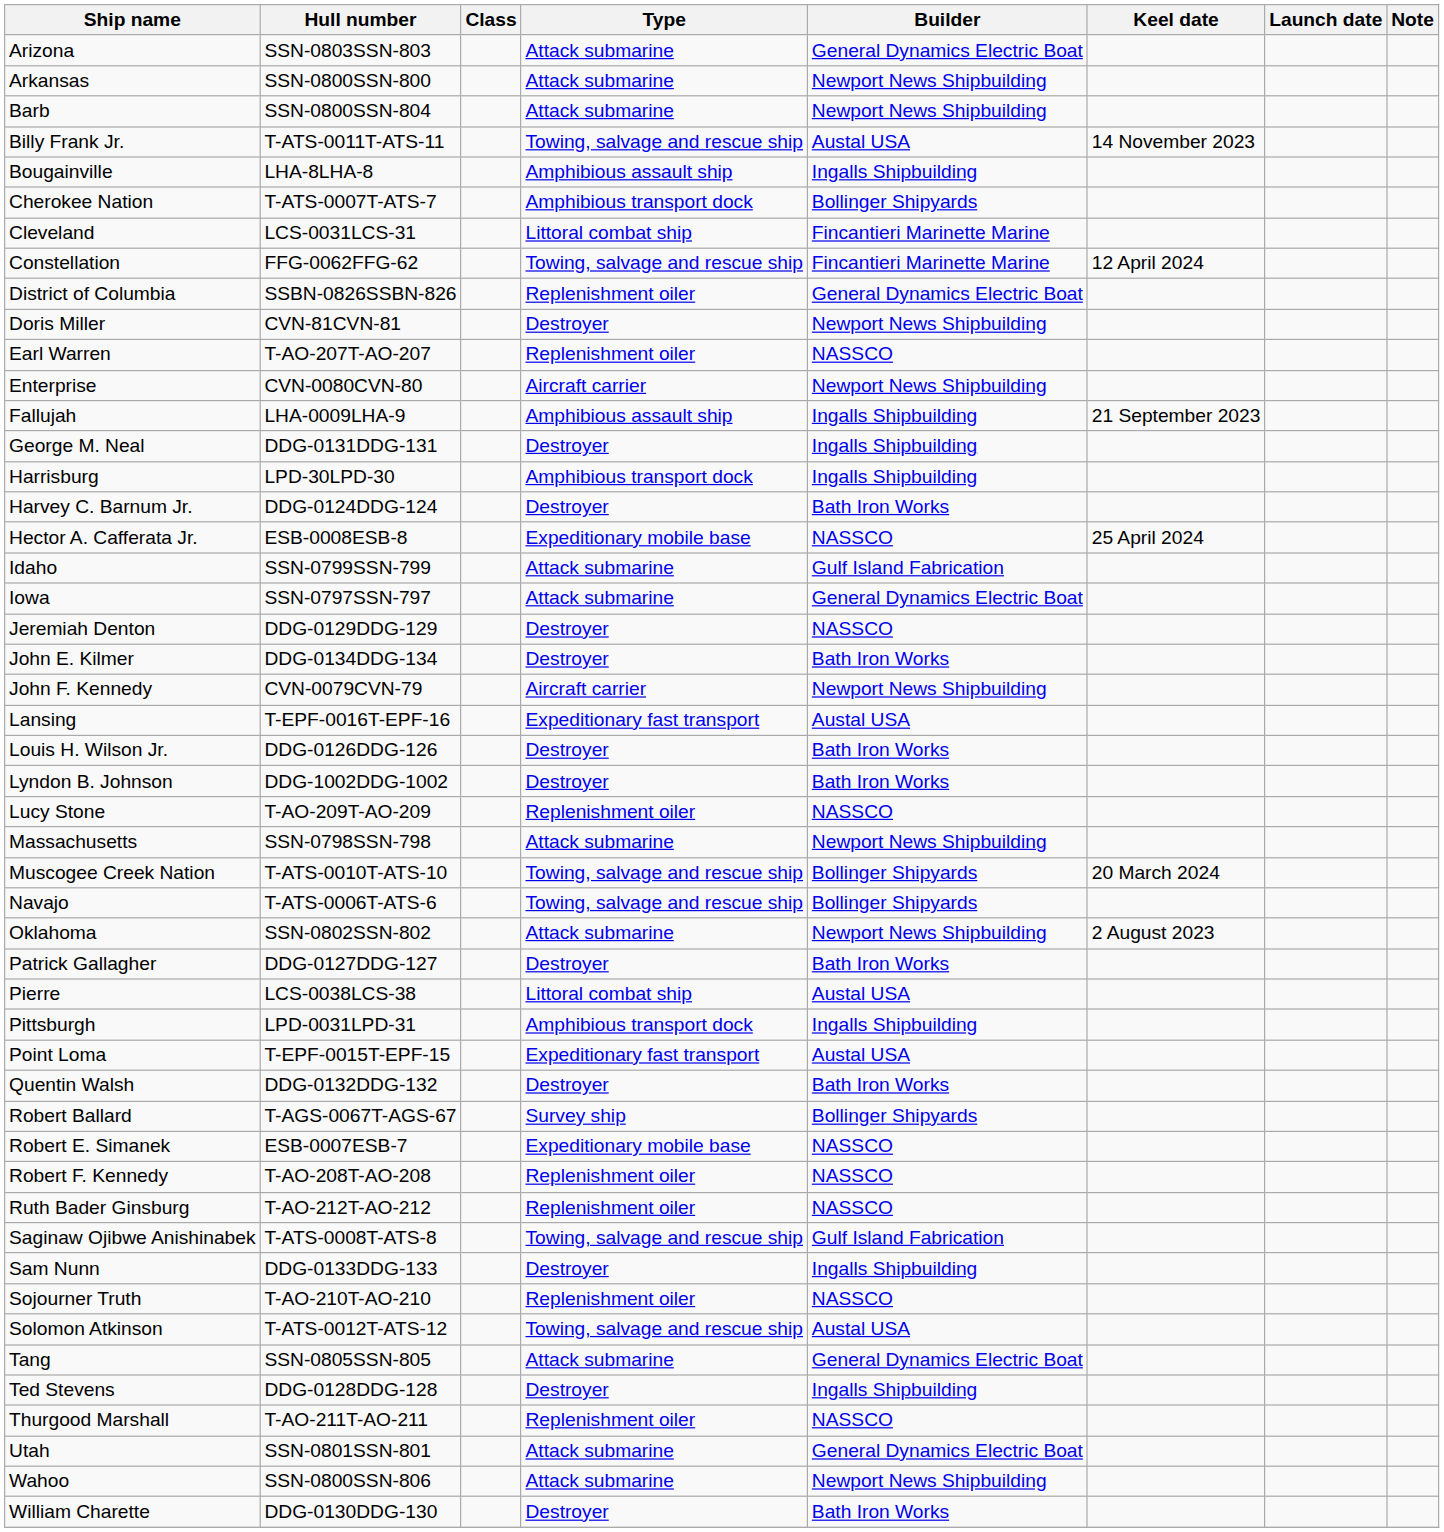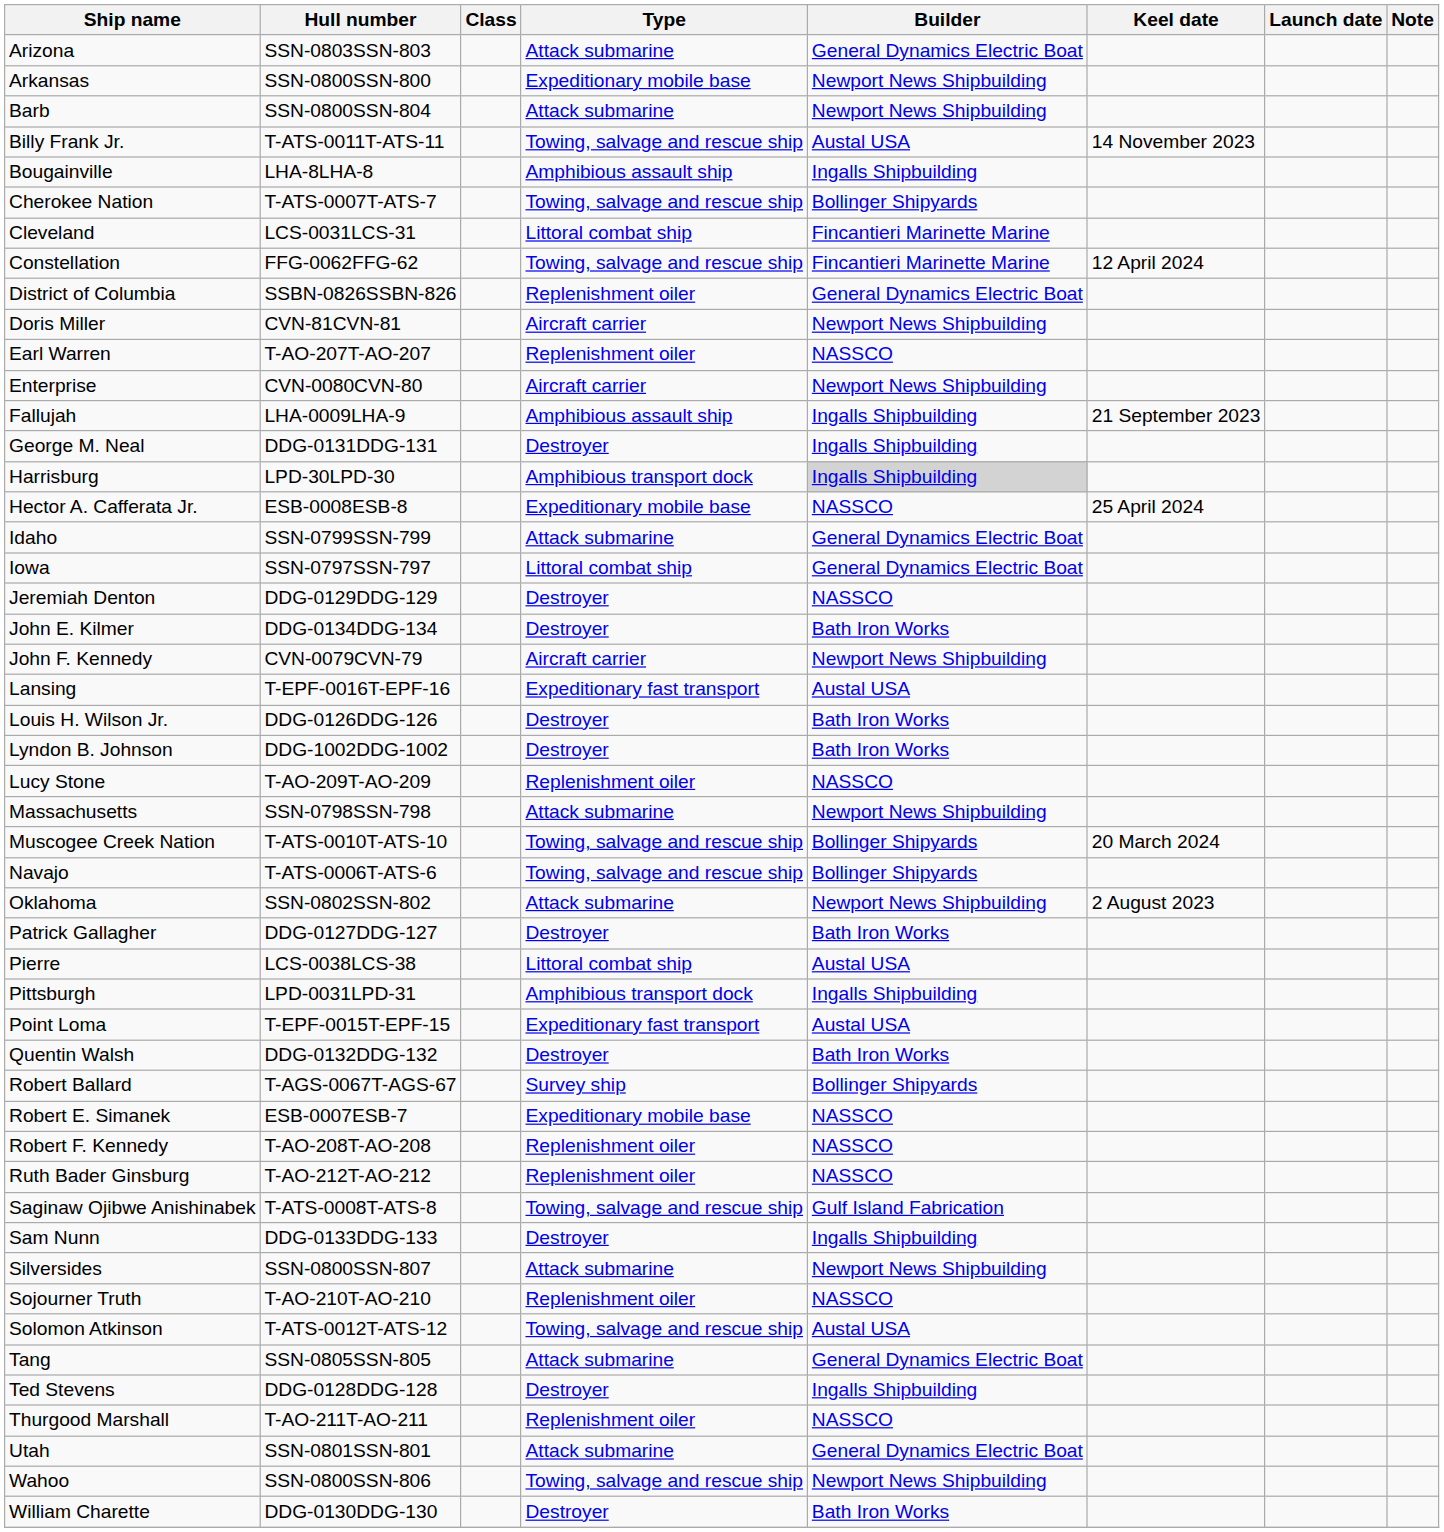Arkansas | Type: Attack submarine -> Expeditionary mobile base
Cherokee Nation | Type: Amphibious transport dock -> Towing, salvage and rescue ship
Doris Miller | Type: Destroyer -> Aircraft carrier
Harrisburg | Builder: no background -> lightgrey background
- row: Harvey C. Barnum Jr. | DDG-0124DDG-124 | Destroyer | Bath Iron Works
Idaho | Builder: Gulf Island Fabrication -> General Dynamics Electric Boat
Iowa | Type: Attack submarine -> Littoral combat ship
+ row: Silversides | SSN-0800SSN-807 | Attack submarine | Newport News Shipbuilding
Wahoo | Type: Attack submarine -> Towing, salvage and rescue ship
